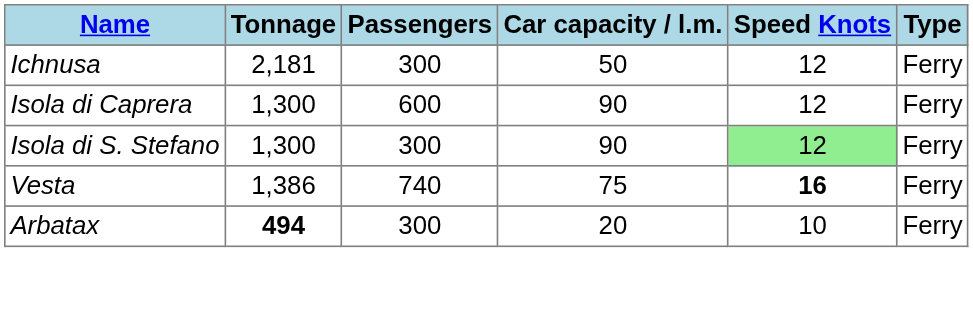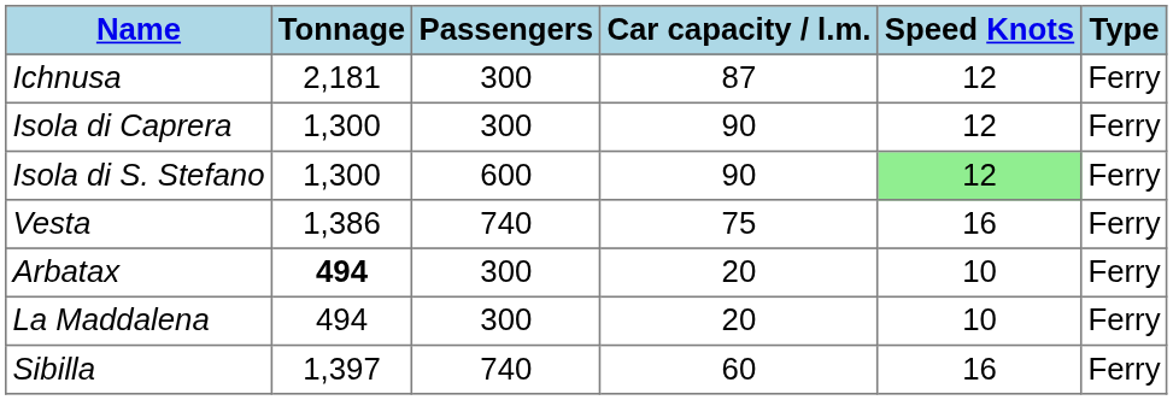Ichnusa | Car capacity / l.m.: 50 -> 87
Isola di Caprera | Passengers: 600 -> 300
Isola di S. Stefano | Passengers: 300 -> 600
Vesta | Speed Knots: bold -> normal
+ row: La Maddalena | 494 | 300 | 20 | 10 | Ferry
+ row: Sibilla | 1,397 | 740 | 60 | 16 | Ferry
